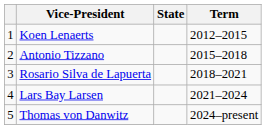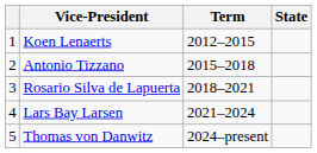columns swapped: State <-> Term
